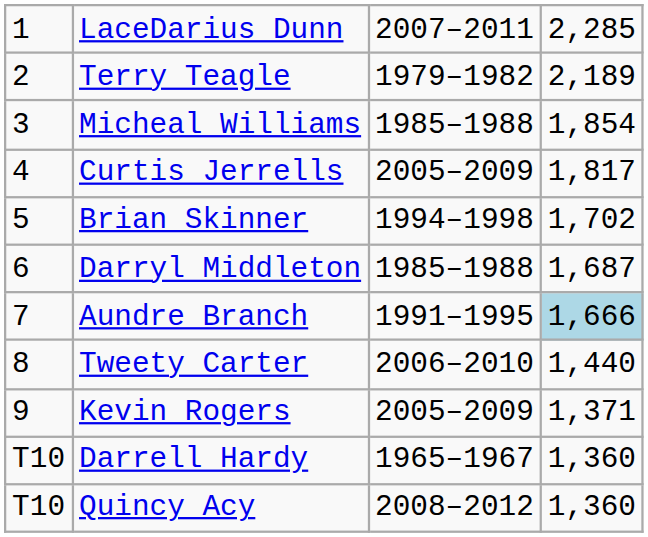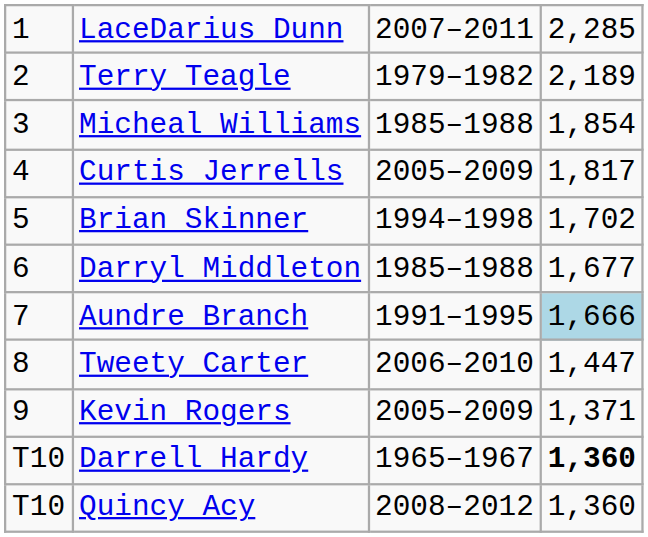Darryl Middleton | column 4: 1,687 -> 1,677
Tweety Carter | column 4: 1,440 -> 1,447
Darrell Hardy | column 4: normal -> bold
